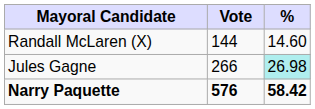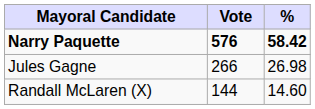rows swapped: Narry Paquette <-> Randall McLaren (X)
Jules Gagne | %: paleturquoise background -> no background
